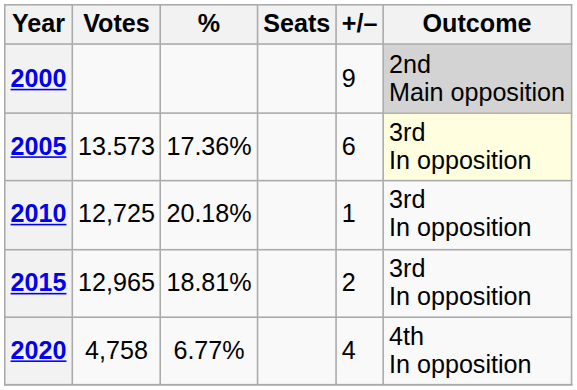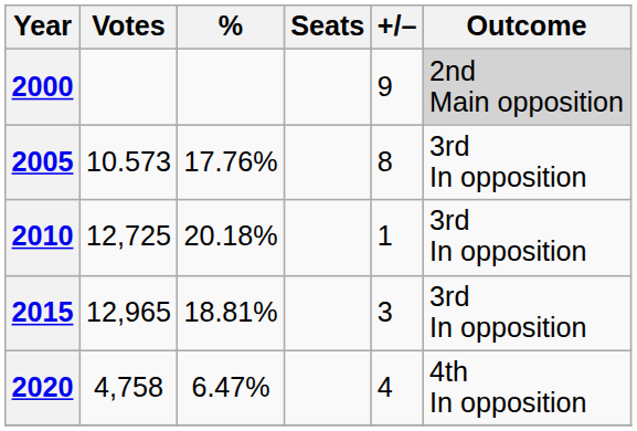2005 | Votes: 13.573 -> 10.573
2005 | %: 17.36% -> 17.76%
2005 | +/–: 6 -> 8
2005 | Outcome: lightyellow background -> no background
2015 | +/–: 2 -> 3
2020 | %: 6.77% -> 6.47%
